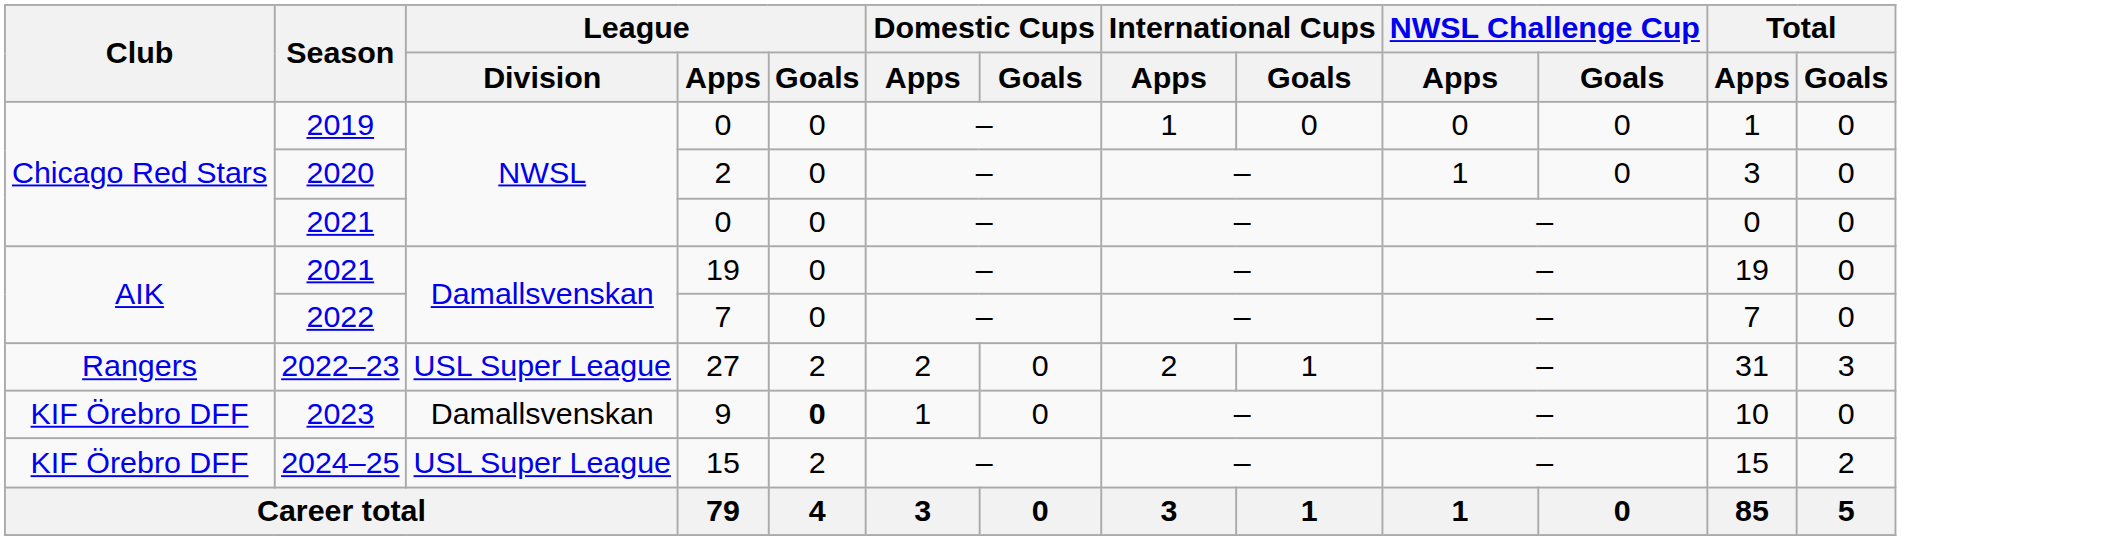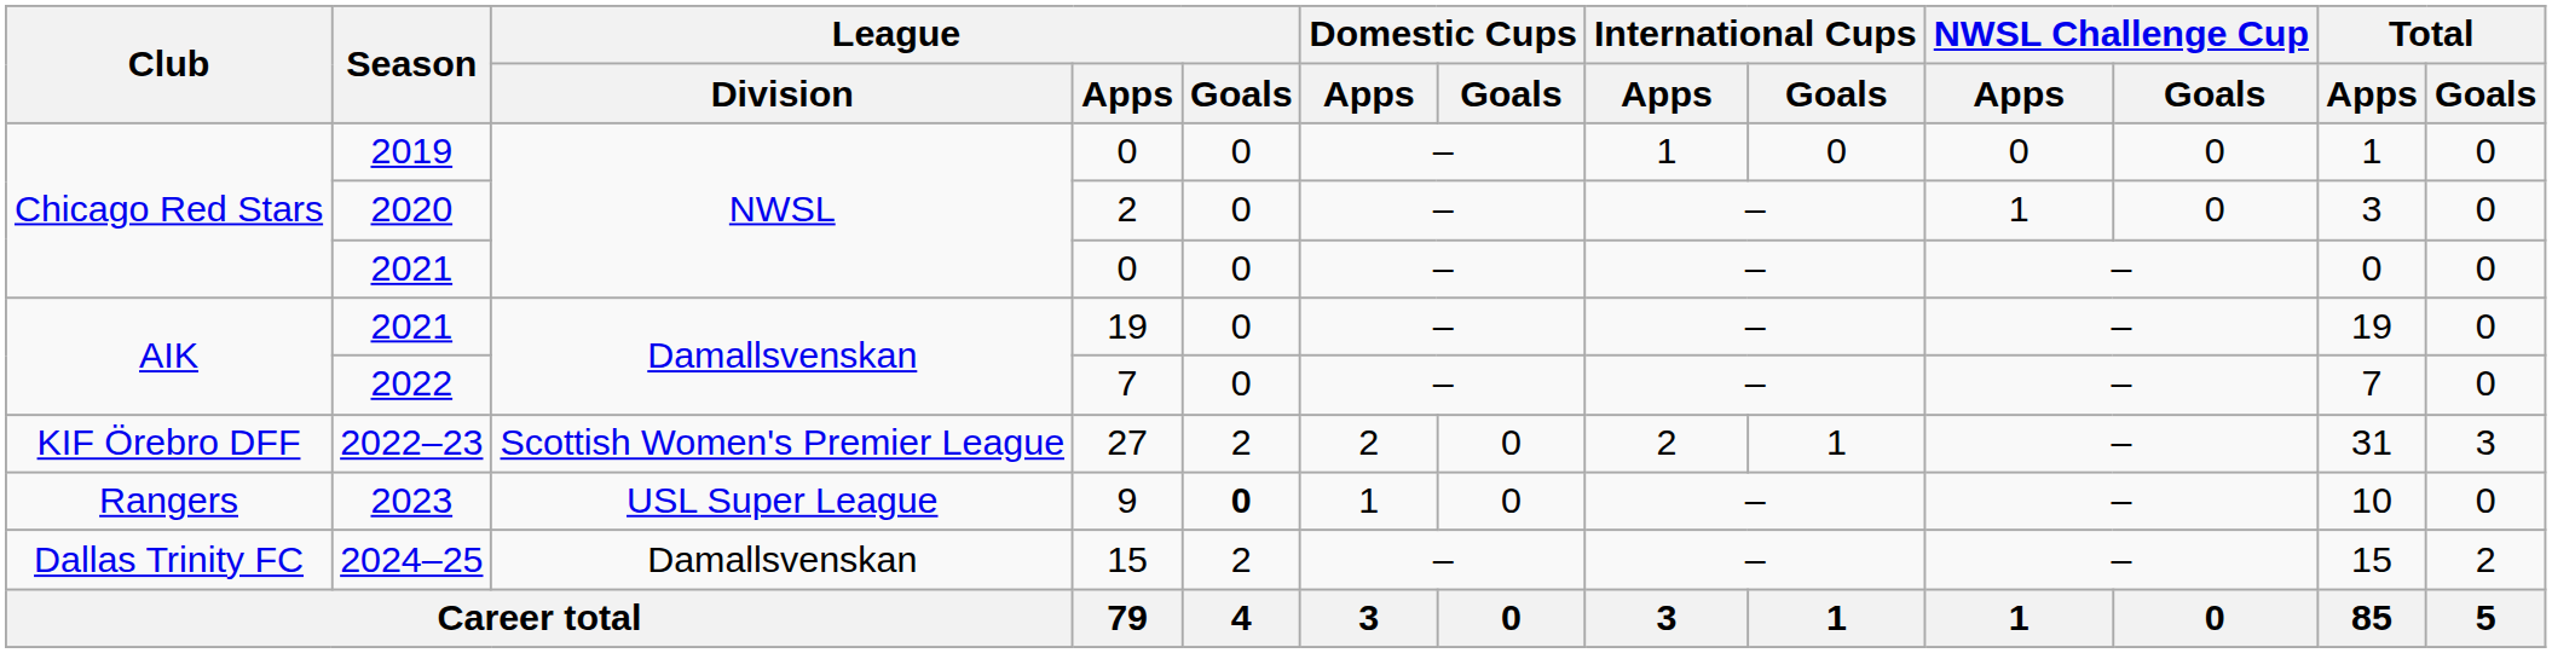2022–23 | Club: Rangers -> KIF Örebro DFF
2022–23 | League / Division: USL Super League -> Scottish Women's Premier League
2023 | Club: KIF Örebro DFF -> Rangers
2023 | League / Division: Damallsvenskan -> USL Super League
2024–25 | Club: KIF Örebro DFF -> Dallas Trinity FC
2024–25 | League / Division: USL Super League -> Damallsvenskan
